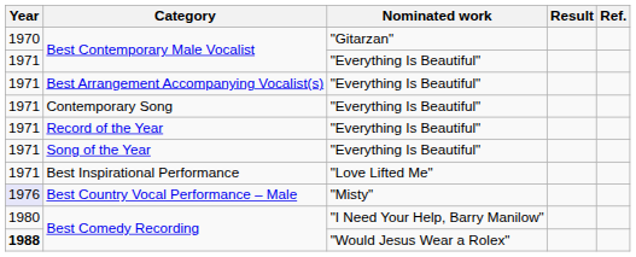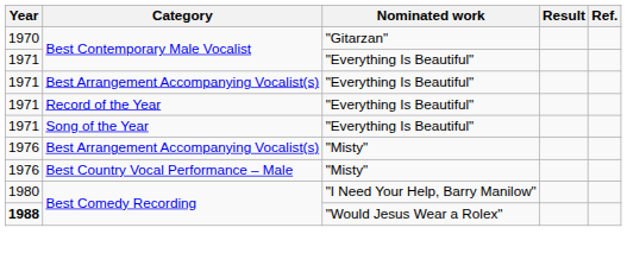- row: 1971 | Contemporary Song | "Everything Is Beautiful"
- row: 1971 | Best Inspirational Performance | "Love Lifted Me"
+ row: 1976 | Best Arrangement Accompanying Vocalist(s) | "Misty"
Best Country Vocal Performance – Male | Year: lavender background -> no background
